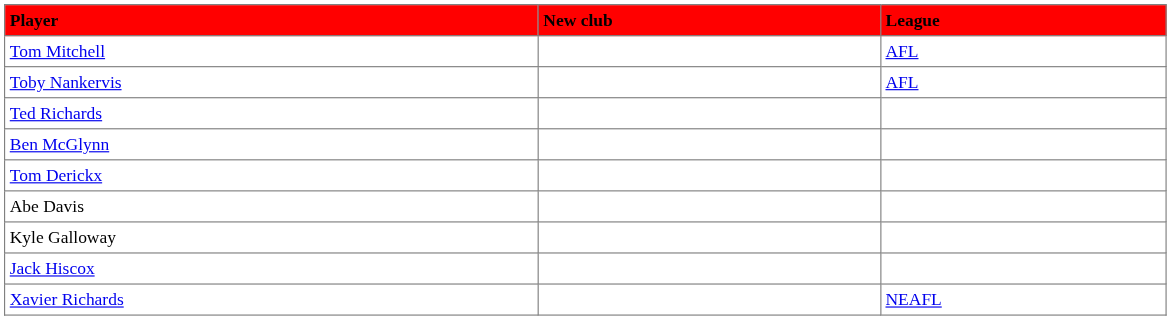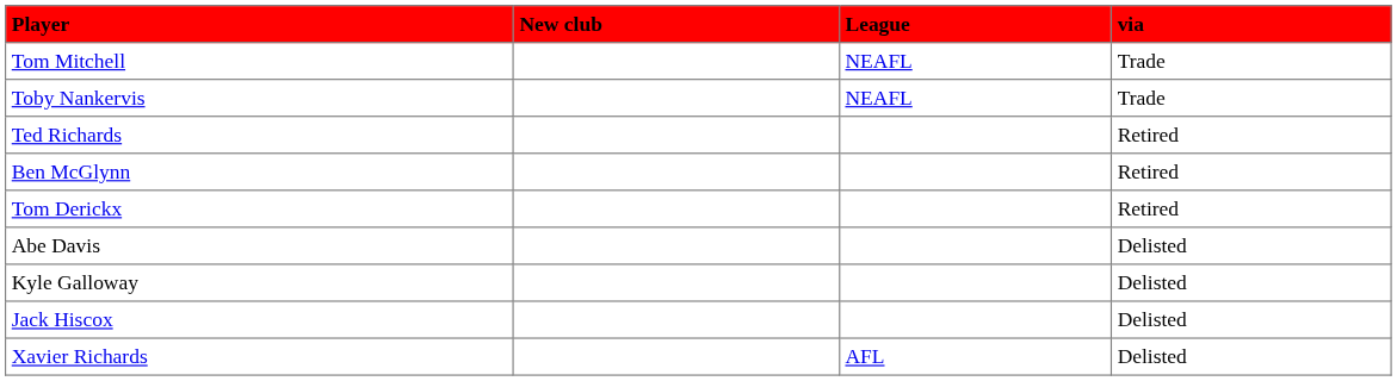+ column: via | Trade | Trade | Retired | Retired | Retired | Delisted | Delisted | Delisted | Delisted
Tom Mitchell | League: AFL -> NEAFL
Toby Nankervis | League: AFL -> NEAFL
Xavier Richards | League: NEAFL -> AFL
